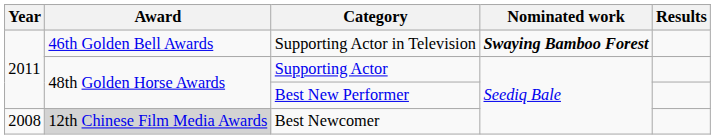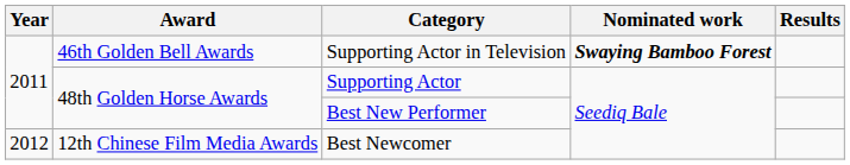Best Newcomer | Year: 2008 -> 2012
Best Newcomer | Award: lightgrey background -> no background
